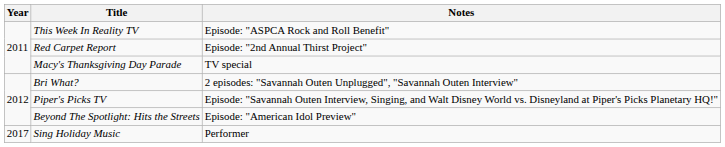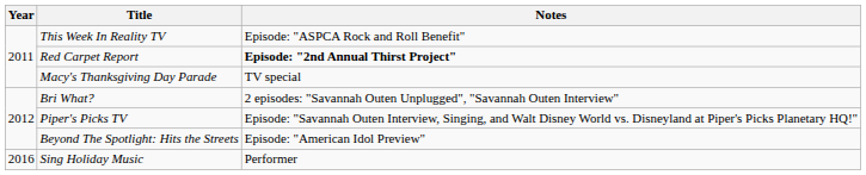Red Carpet Report | Notes: normal -> bold
Sing Holiday Music | Year: 2017 -> 2016
